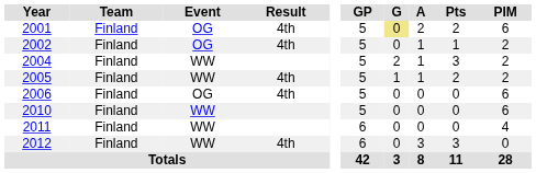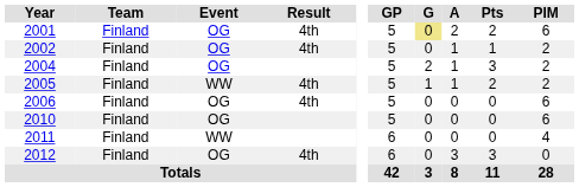2004 | Event: WW -> OG
2010 | Event: WW -> OG
2012 | Event: WW -> OG
